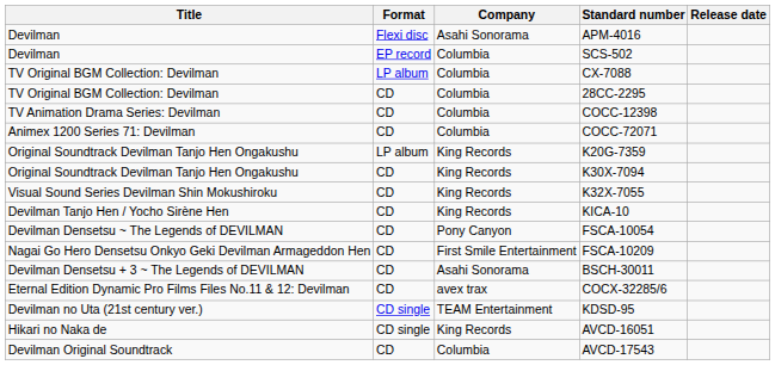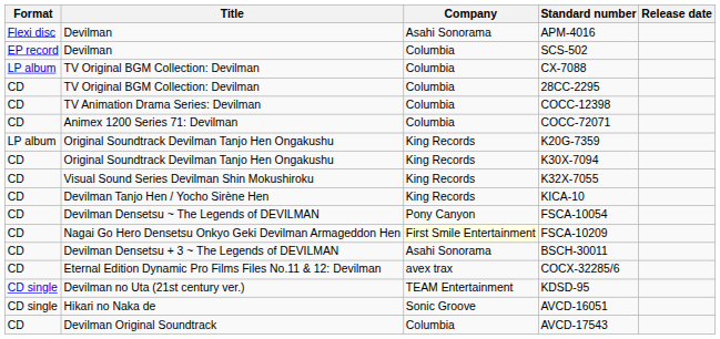columns swapped: Title <-> Format
FSCA-10209 | Company: no background -> lightyellow background
AVCD-16051 | Company: King Records -> Sonic Groove
